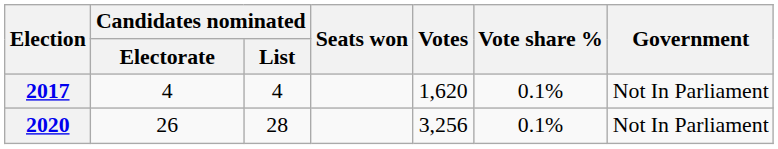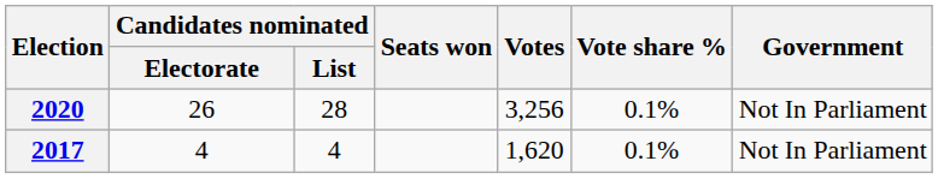rows swapped: 2017 <-> 2020
